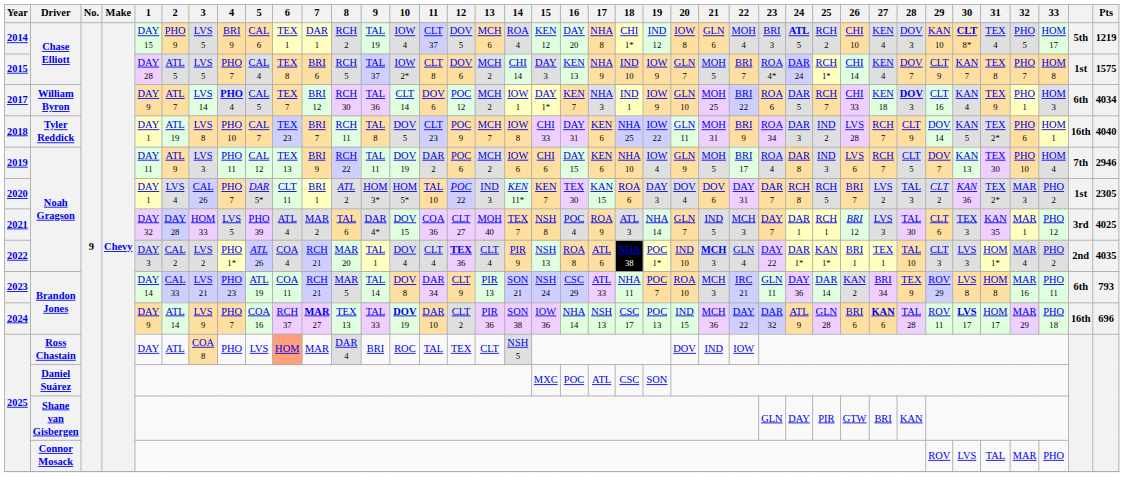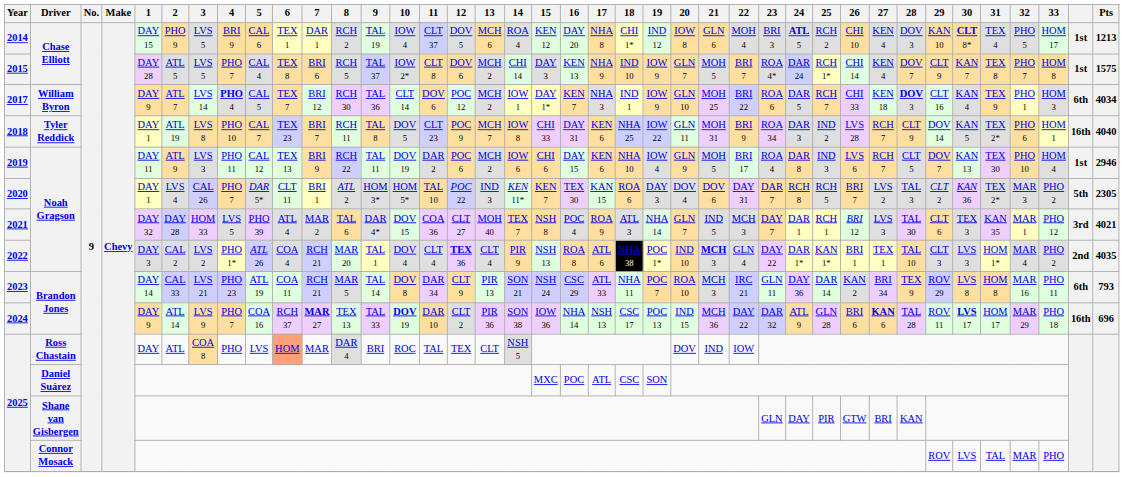2014 | column 38: 5th -> 1st
2014 | Pts: 1219 -> 1213
2019 | column 38: 7th -> 1st
2020 | column 38: 1st -> 5th
2021 | Pts: 4025 -> 4021
